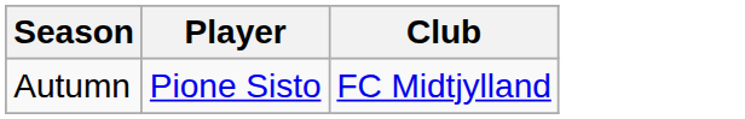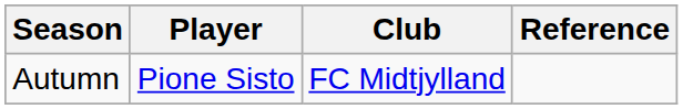+ column: Reference
